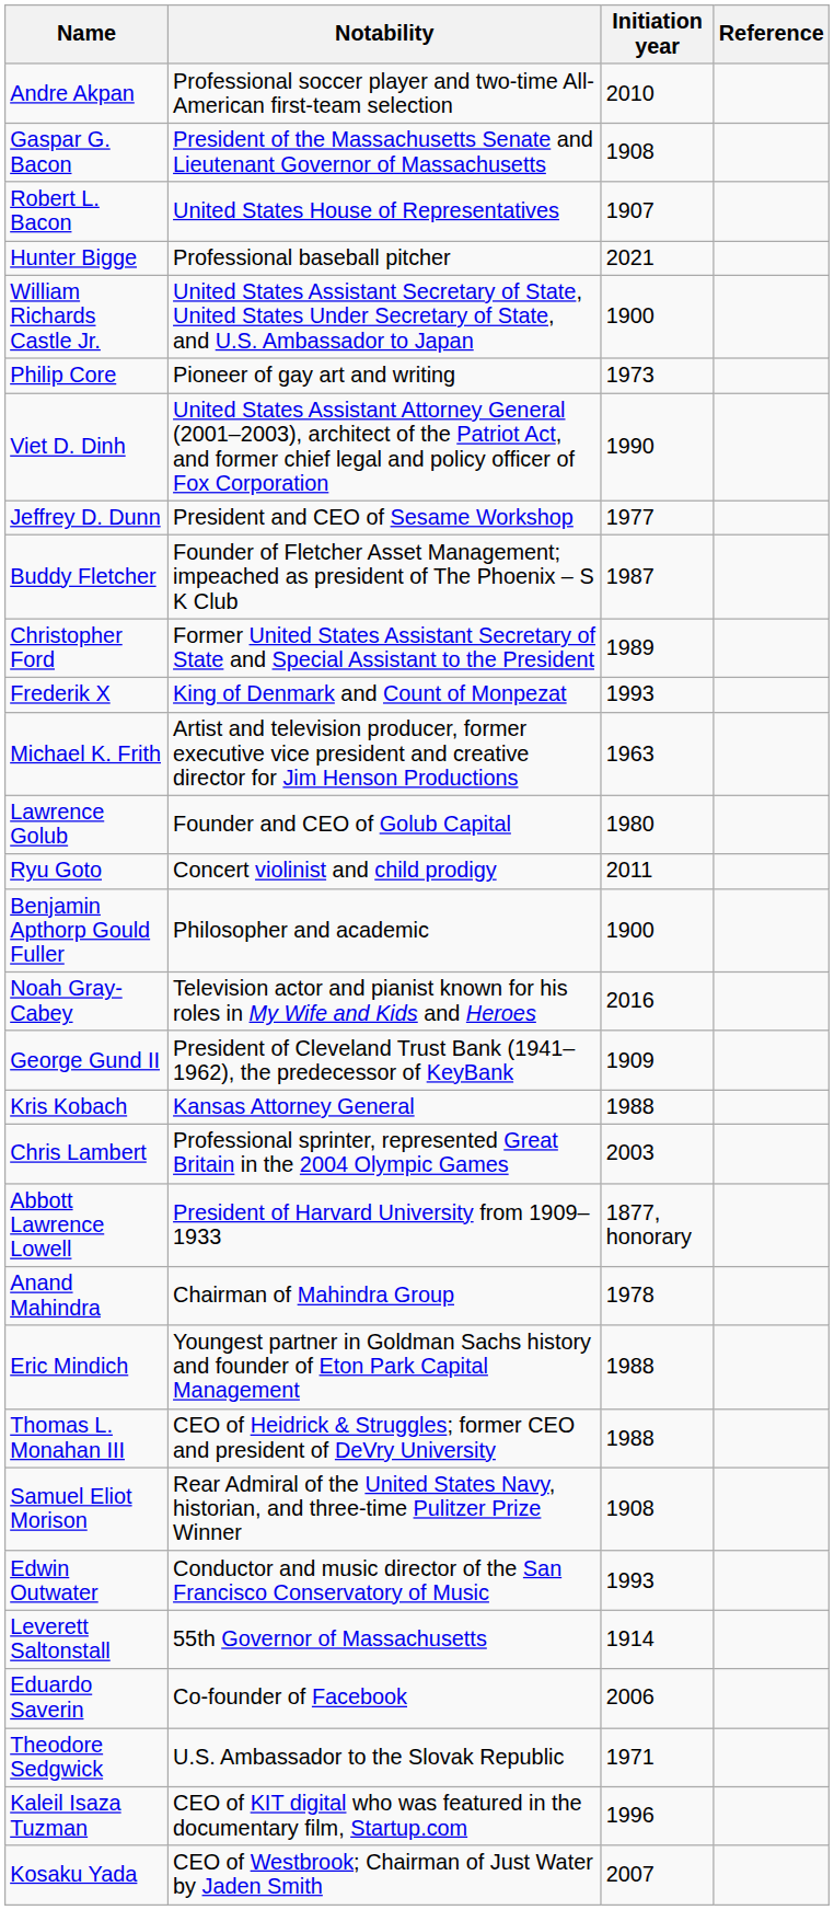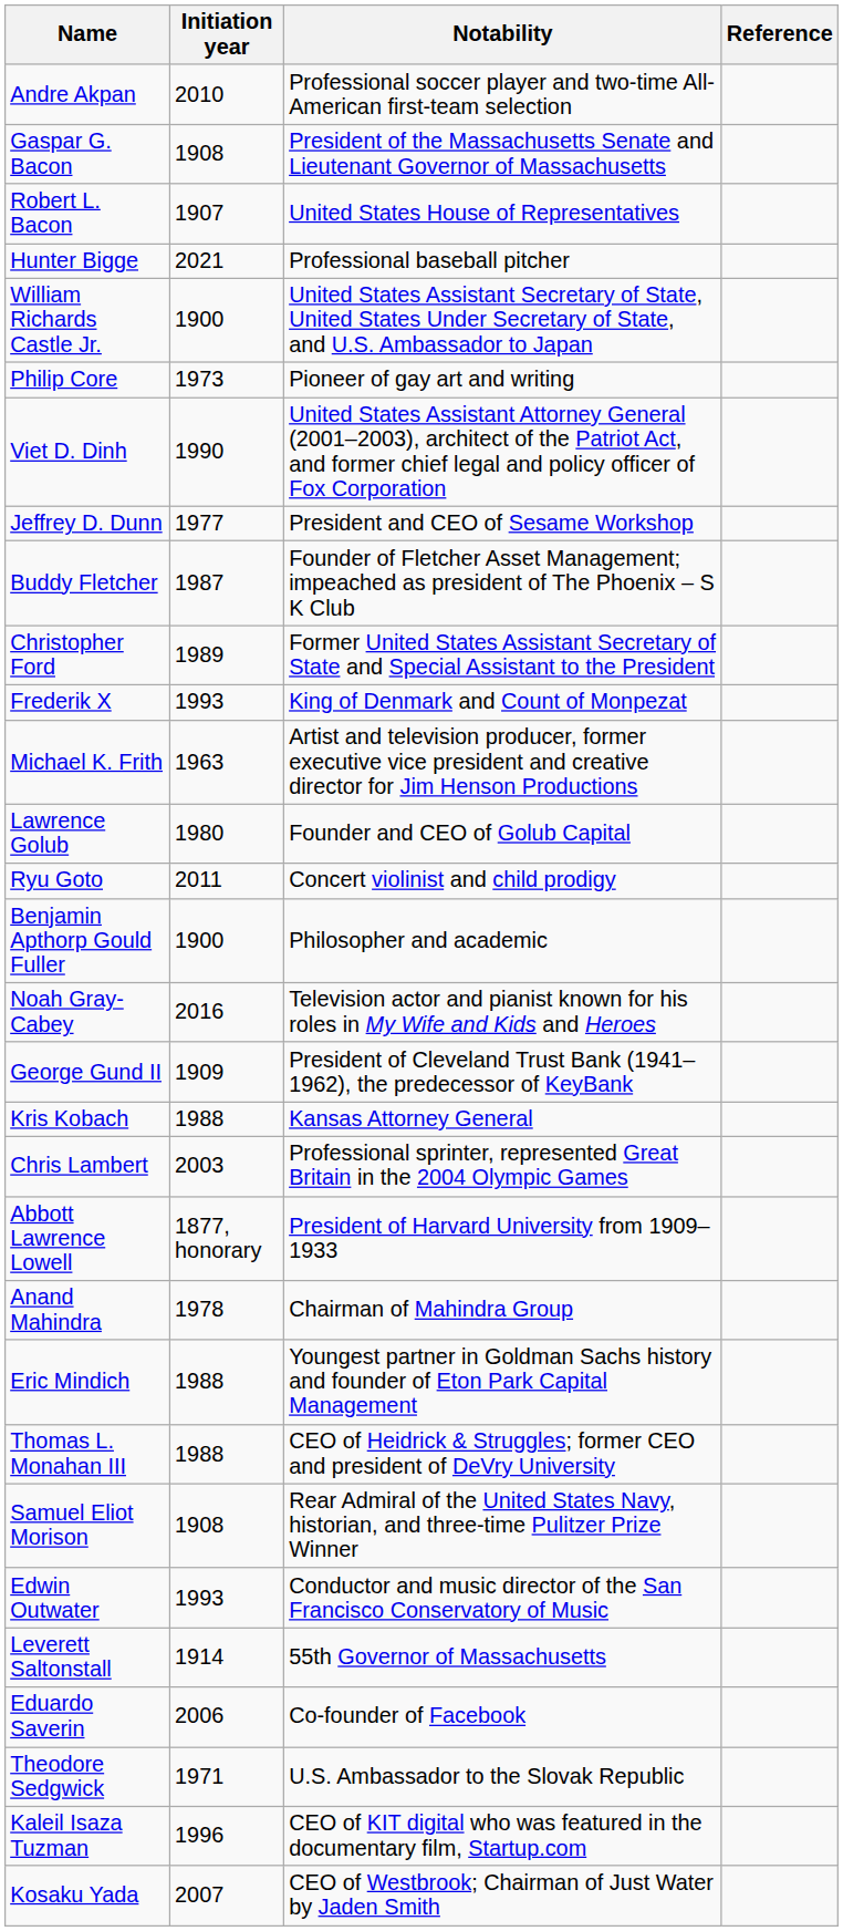columns swapped: Initiation year <-> Notability
